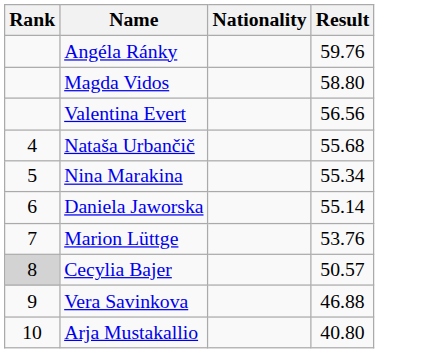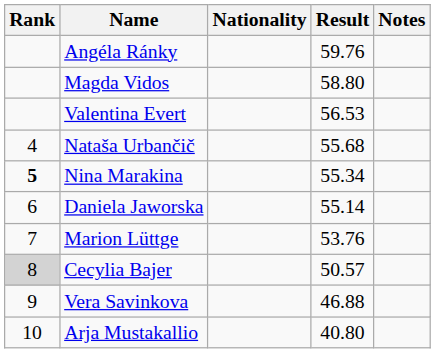+ column: Notes
Valentina Evert | Result: 56.56 -> 56.53
Nina Marakina | Rank: normal -> bold
